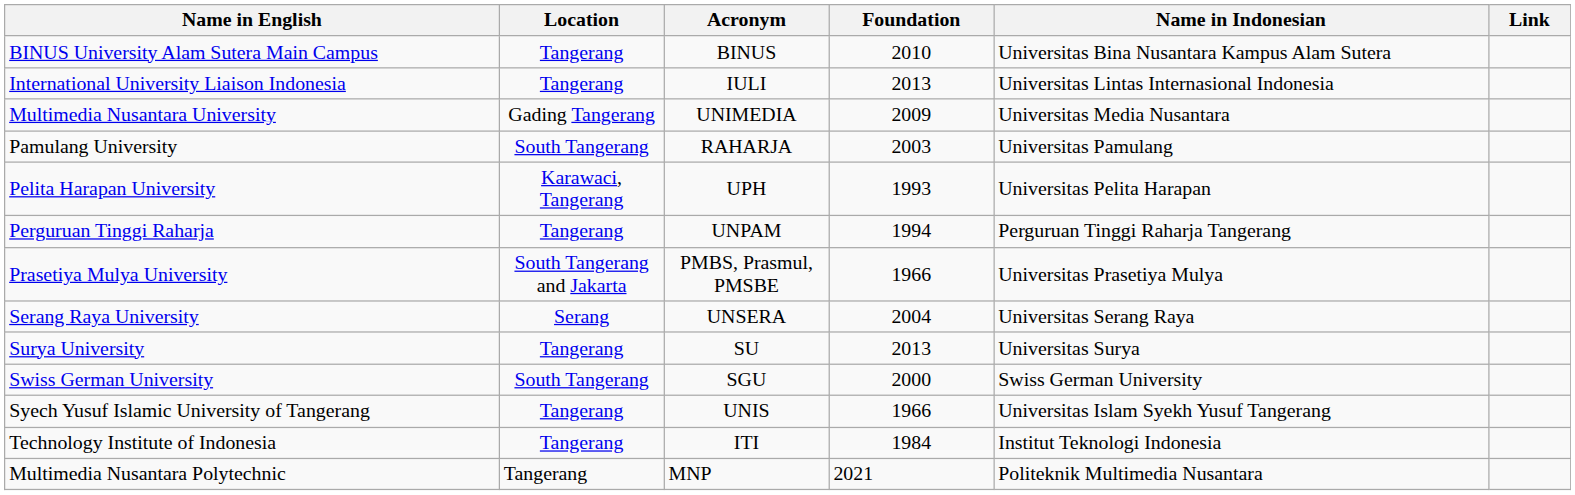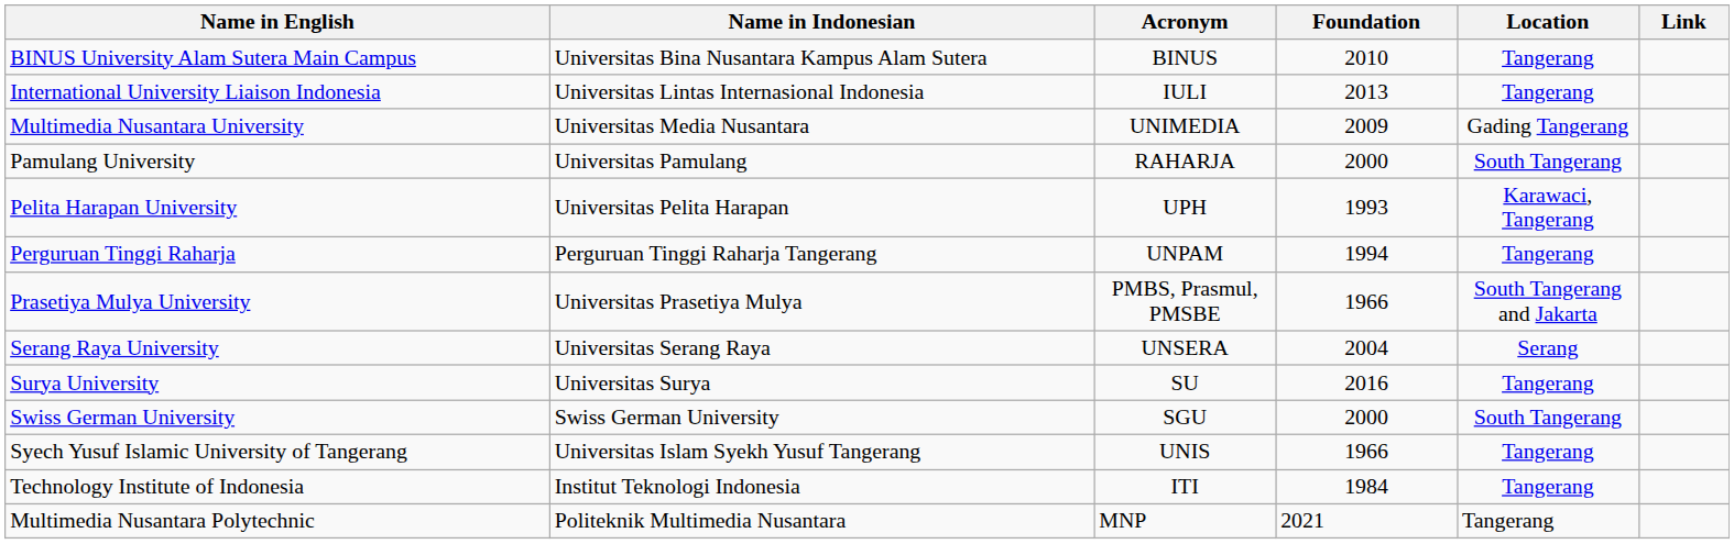columns swapped: Name in Indonesian <-> Location
Pamulang University | Foundation: 2003 -> 2000
Surya University | Foundation: 2013 -> 2016
